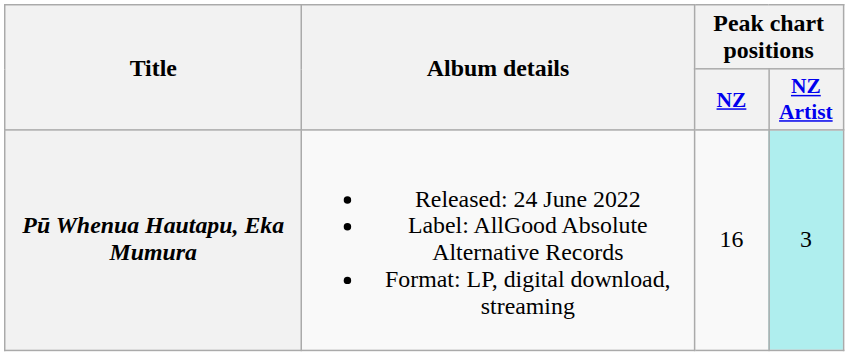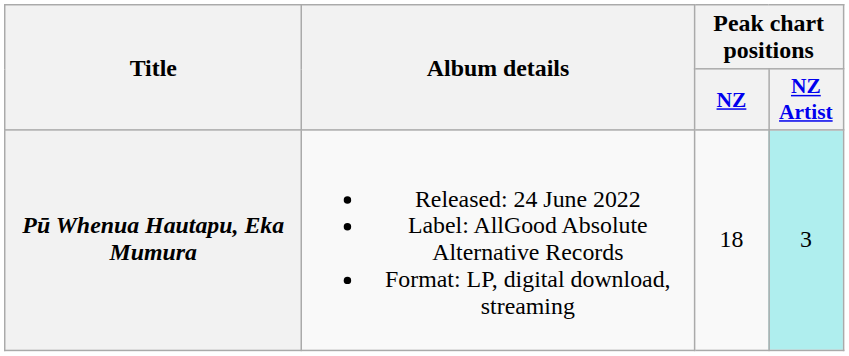Pū Whenua Hautapu, Eka Mumura | Peak chart positions / NZ: 16 -> 18
